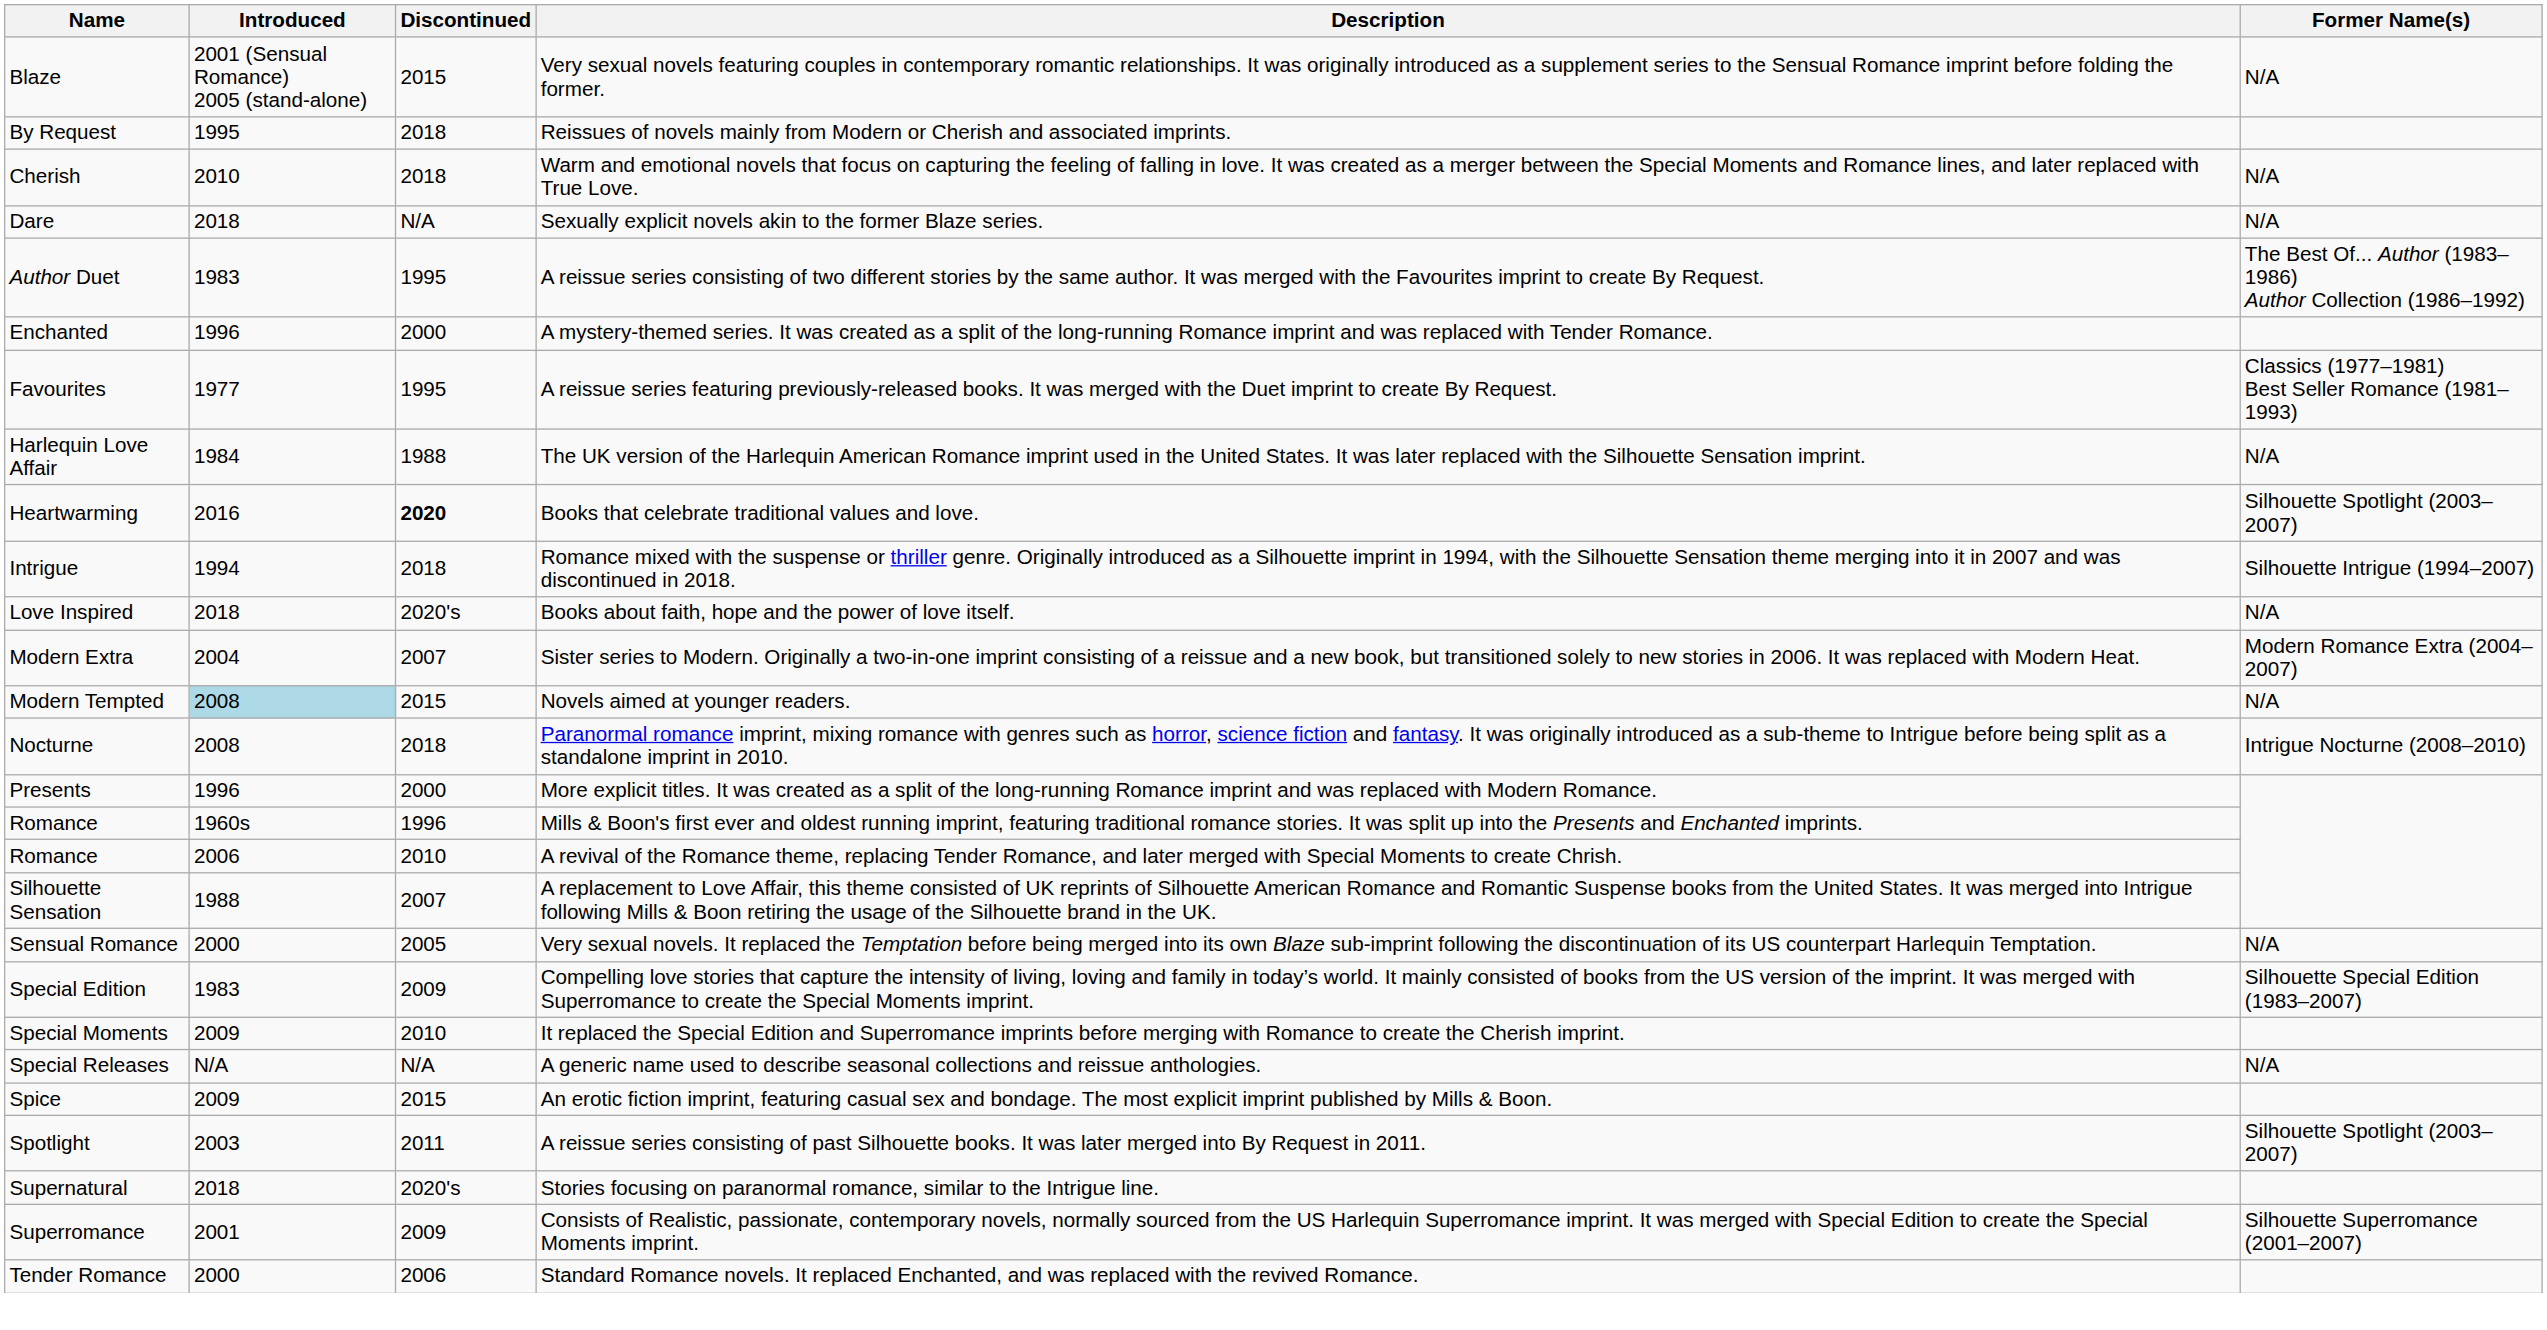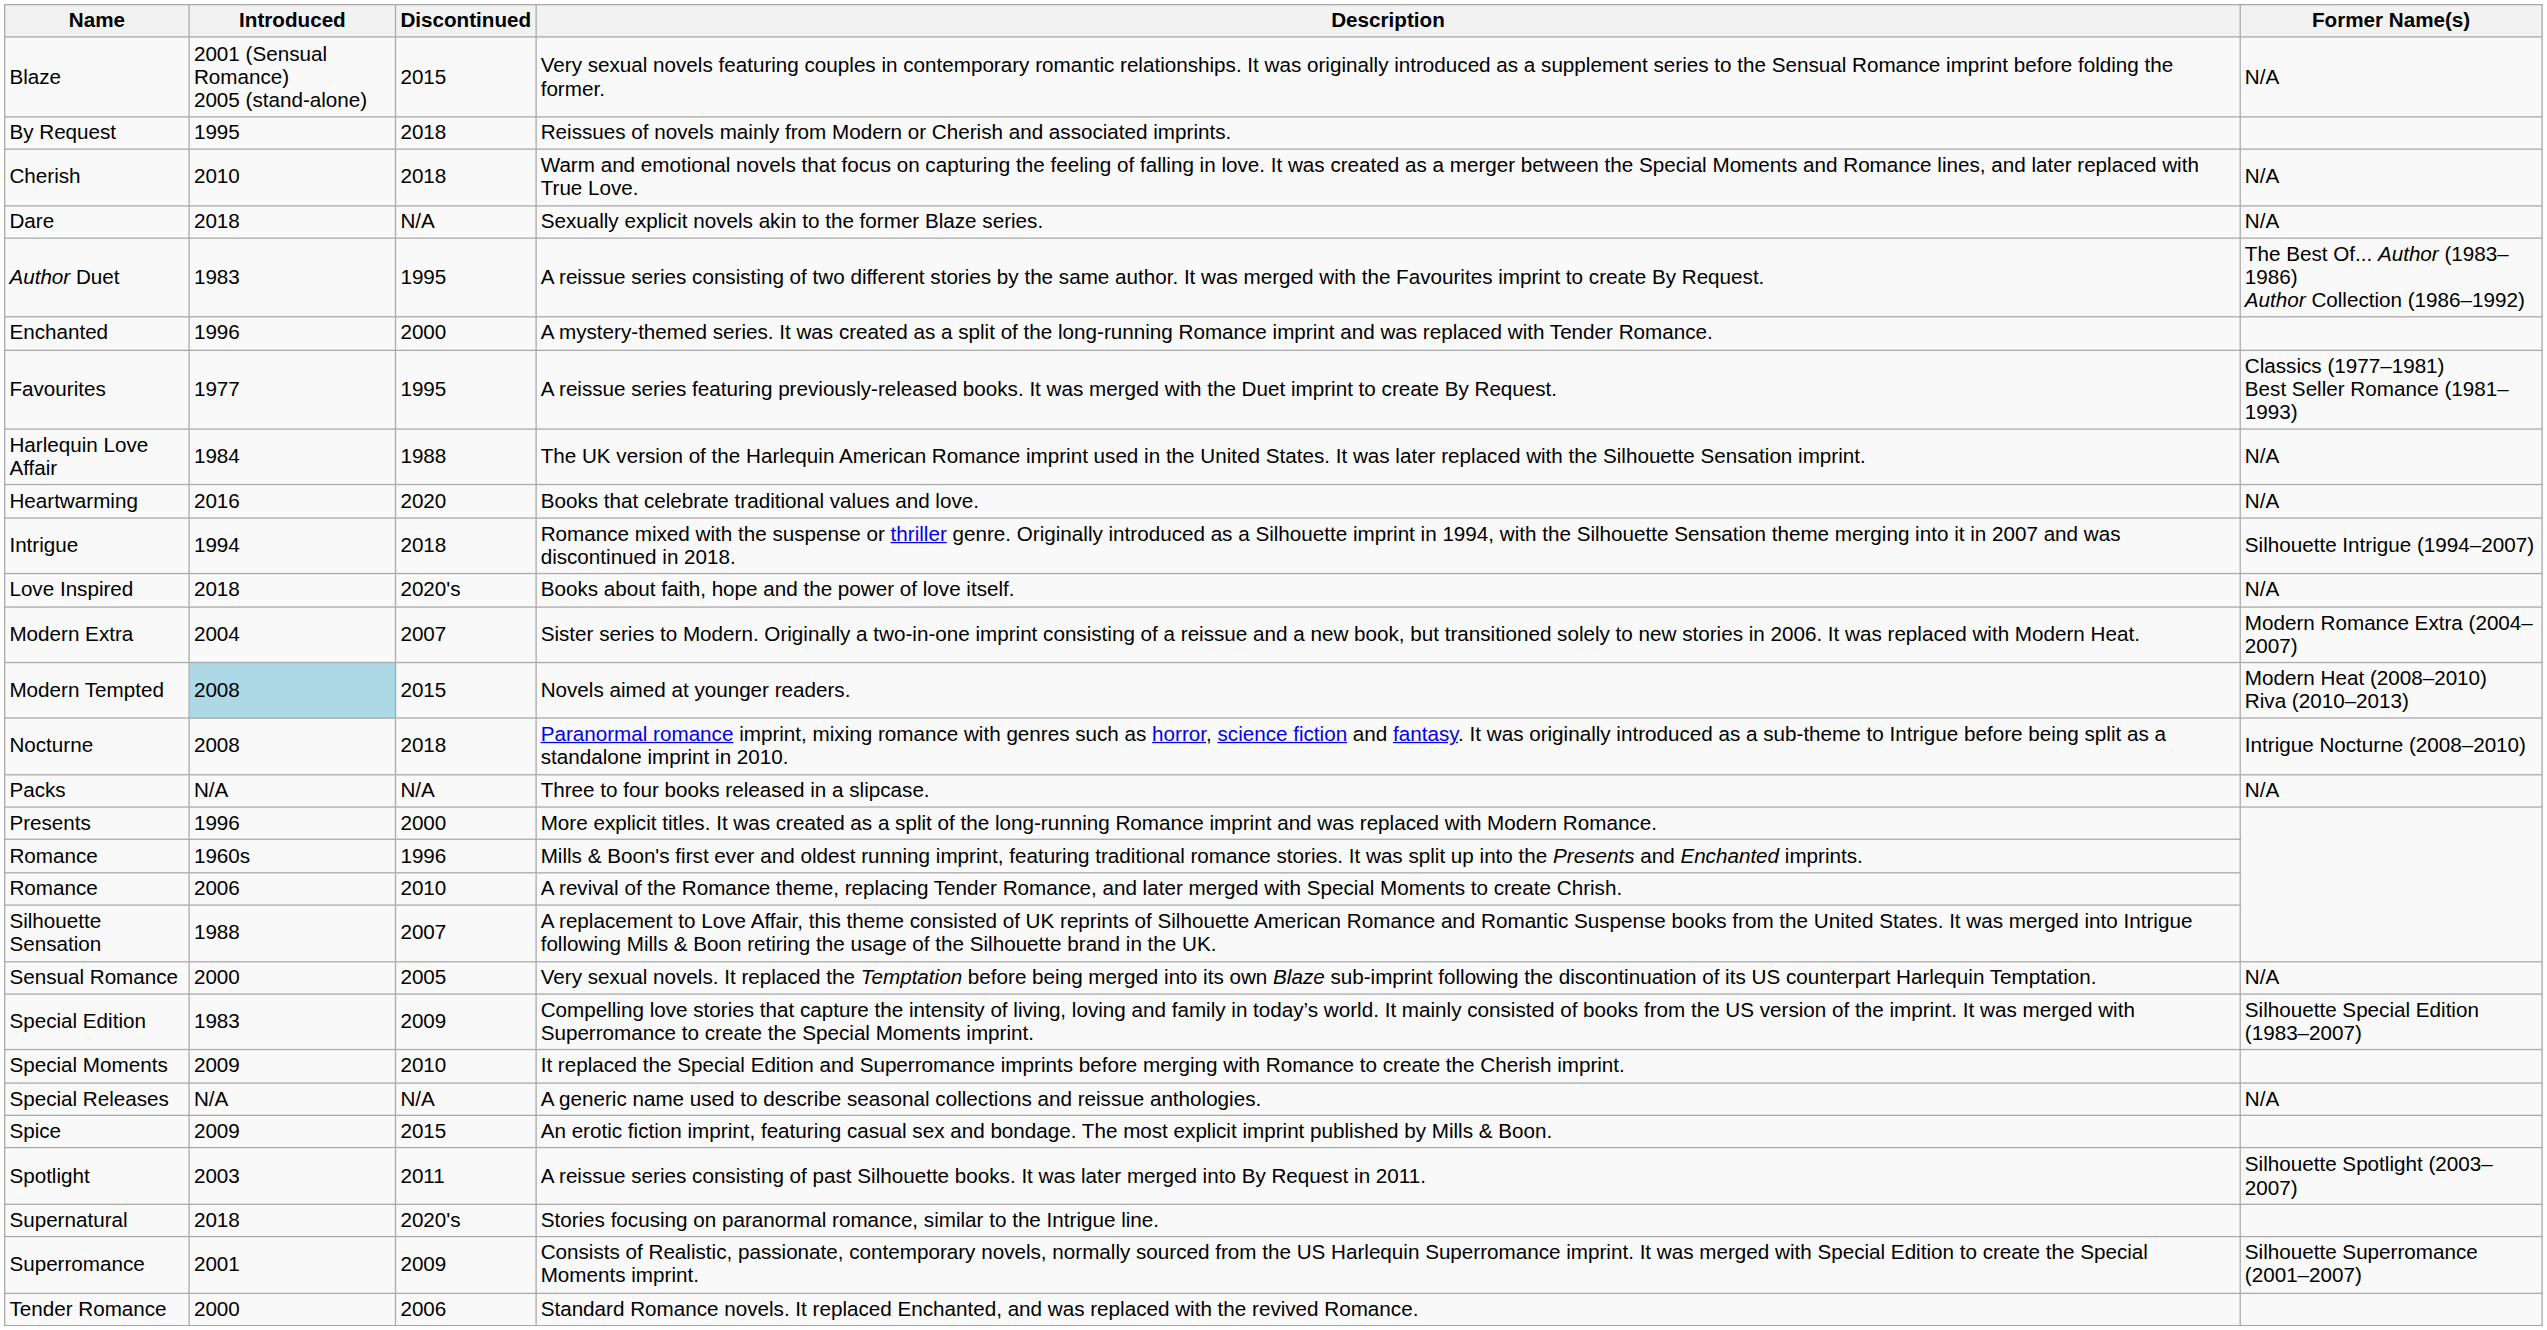Books that celebrate traditional values and love. | Discontinued: bold -> normal
Books that celebrate traditional values and love. | Former Name(s): Silhouette Spotlight (2003–2007) -> N/A
Novels aimed at younger readers. | Former Name(s): N/A -> Modern Heat (2008–2010) Riva (2010–2013)
+ row: Packs | N/A | N/A | Three to four books released in a slipcase. | N/A
